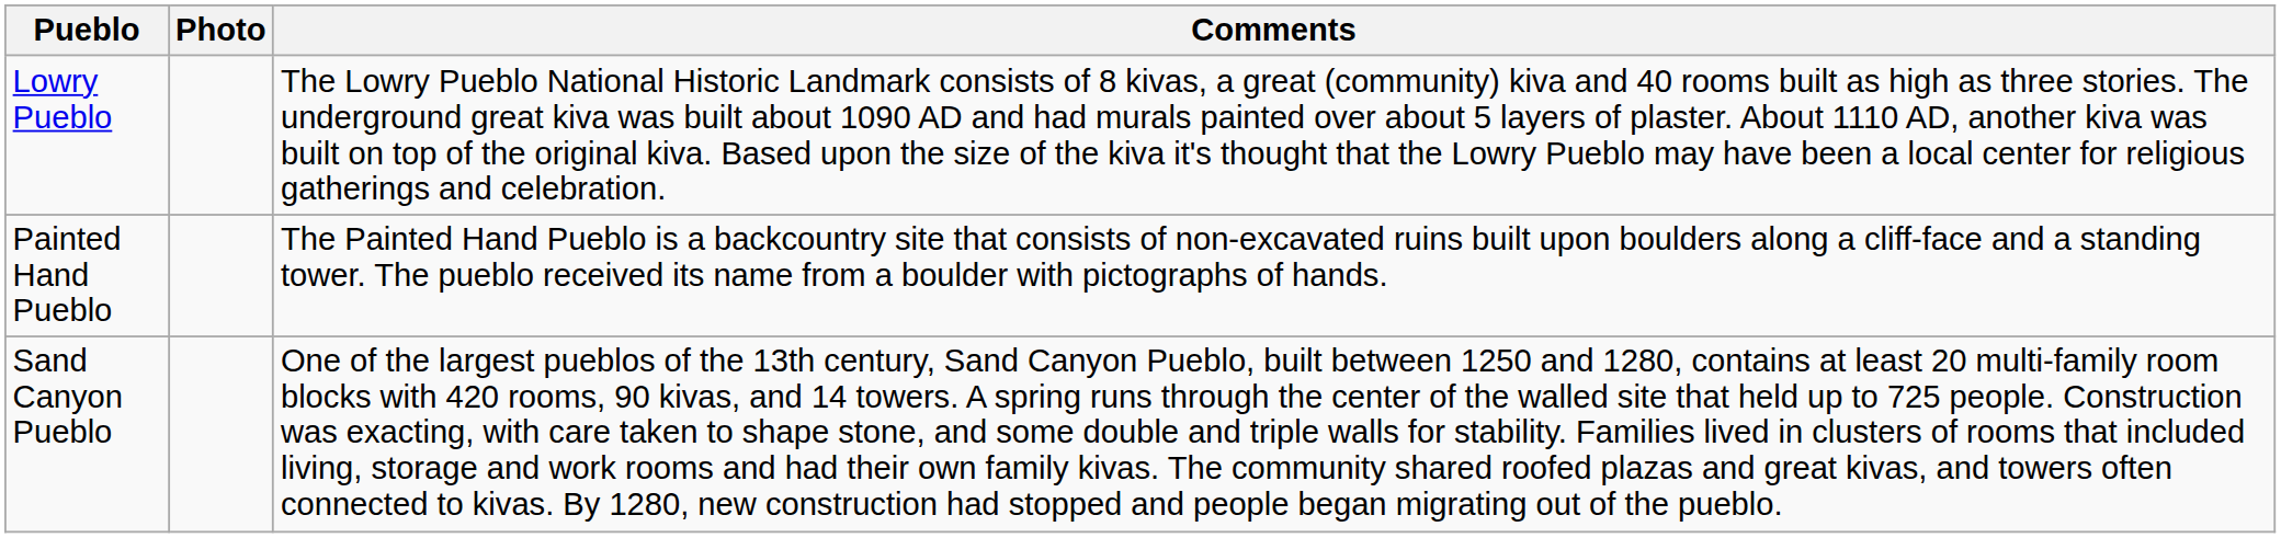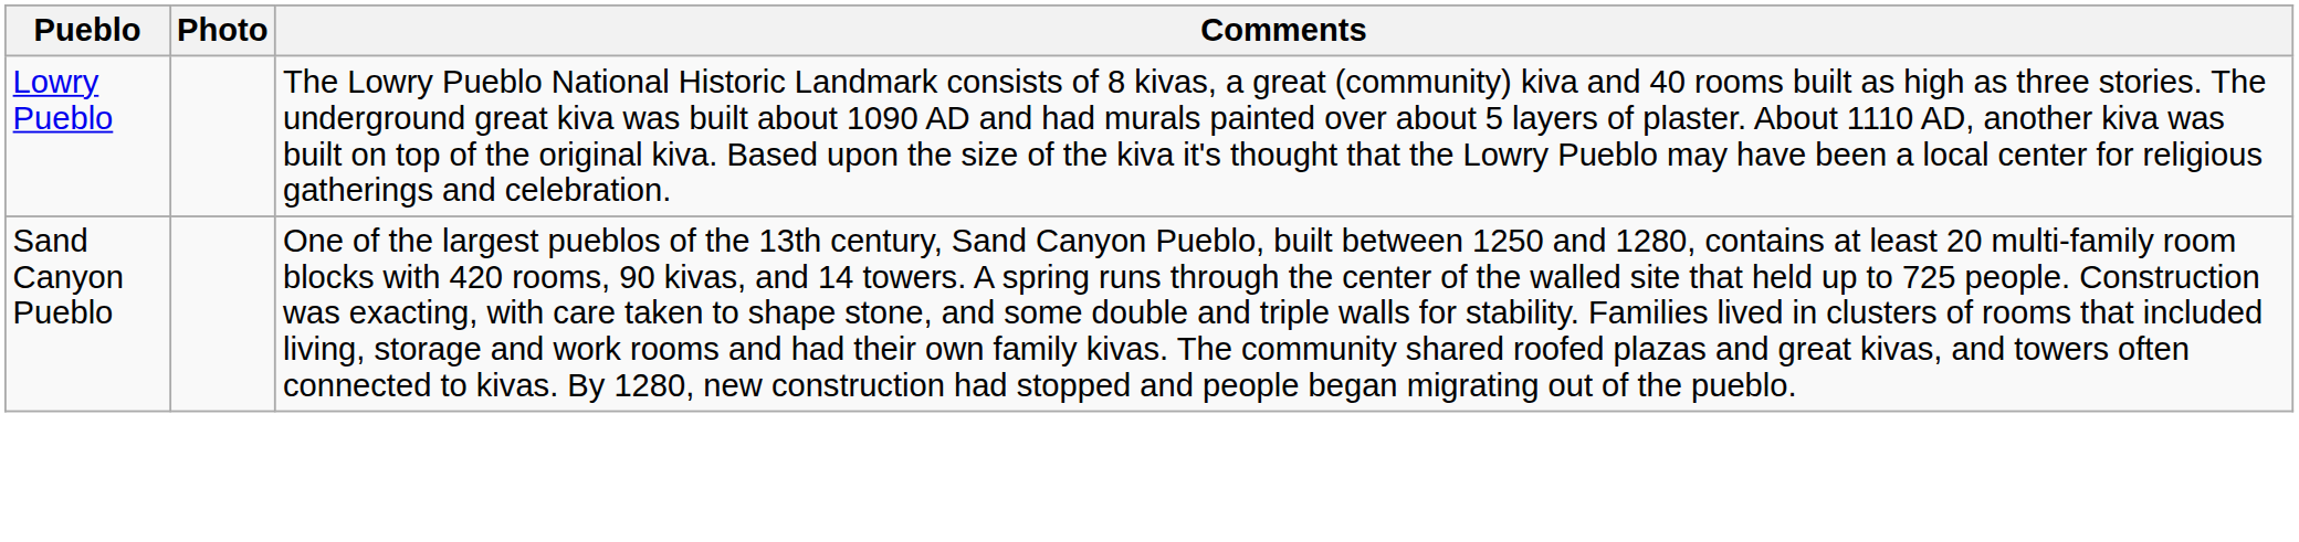- row: Painted Hand Pueblo | The Painted Hand Pueblo is a backcountry site that consists of non-excavated ruins built upon boulders along a cliff-face and a standing tower. The pueblo received its name from a boulder with pictographs of hands.
